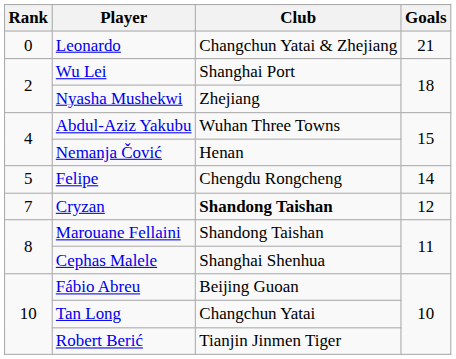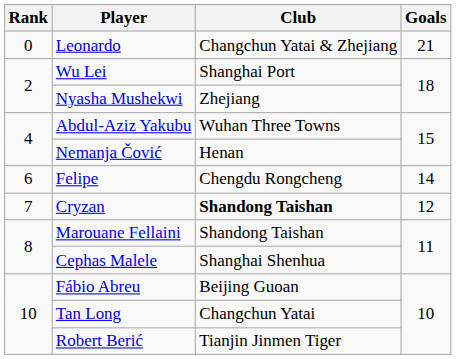Felipe | Rank: 5 -> 6
